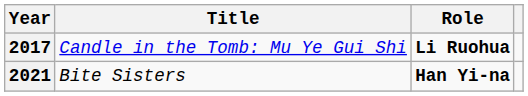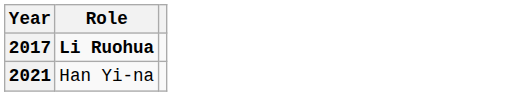- column: Title | Candle in the Tomb: Mu Ye Gui Shi | Bite Sisters
2021 | Role: bold -> normal
